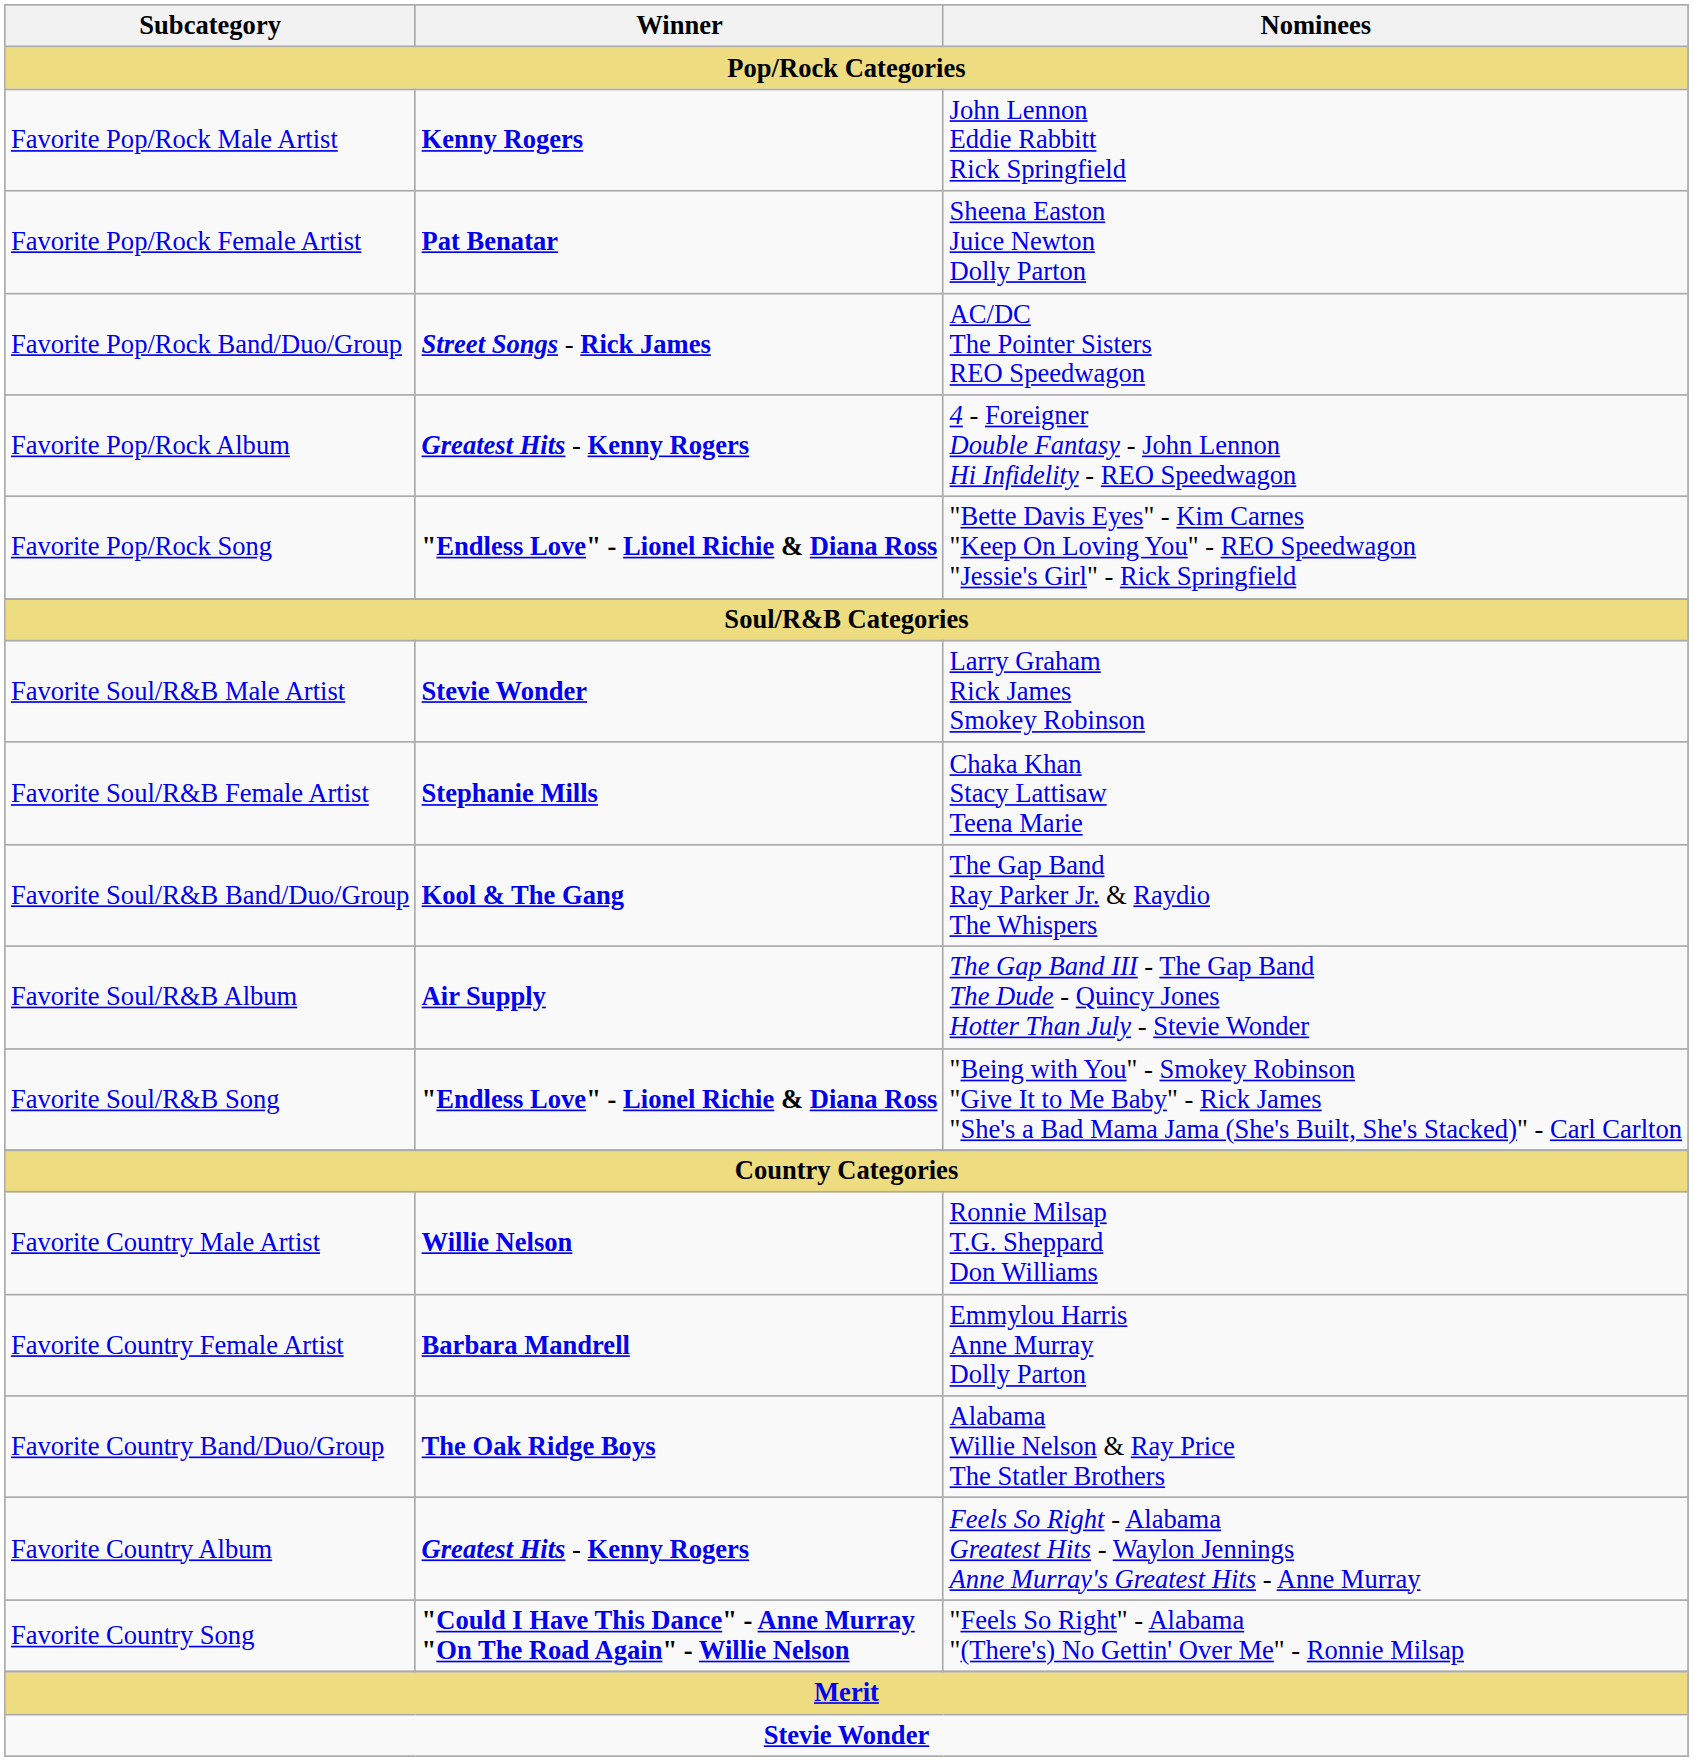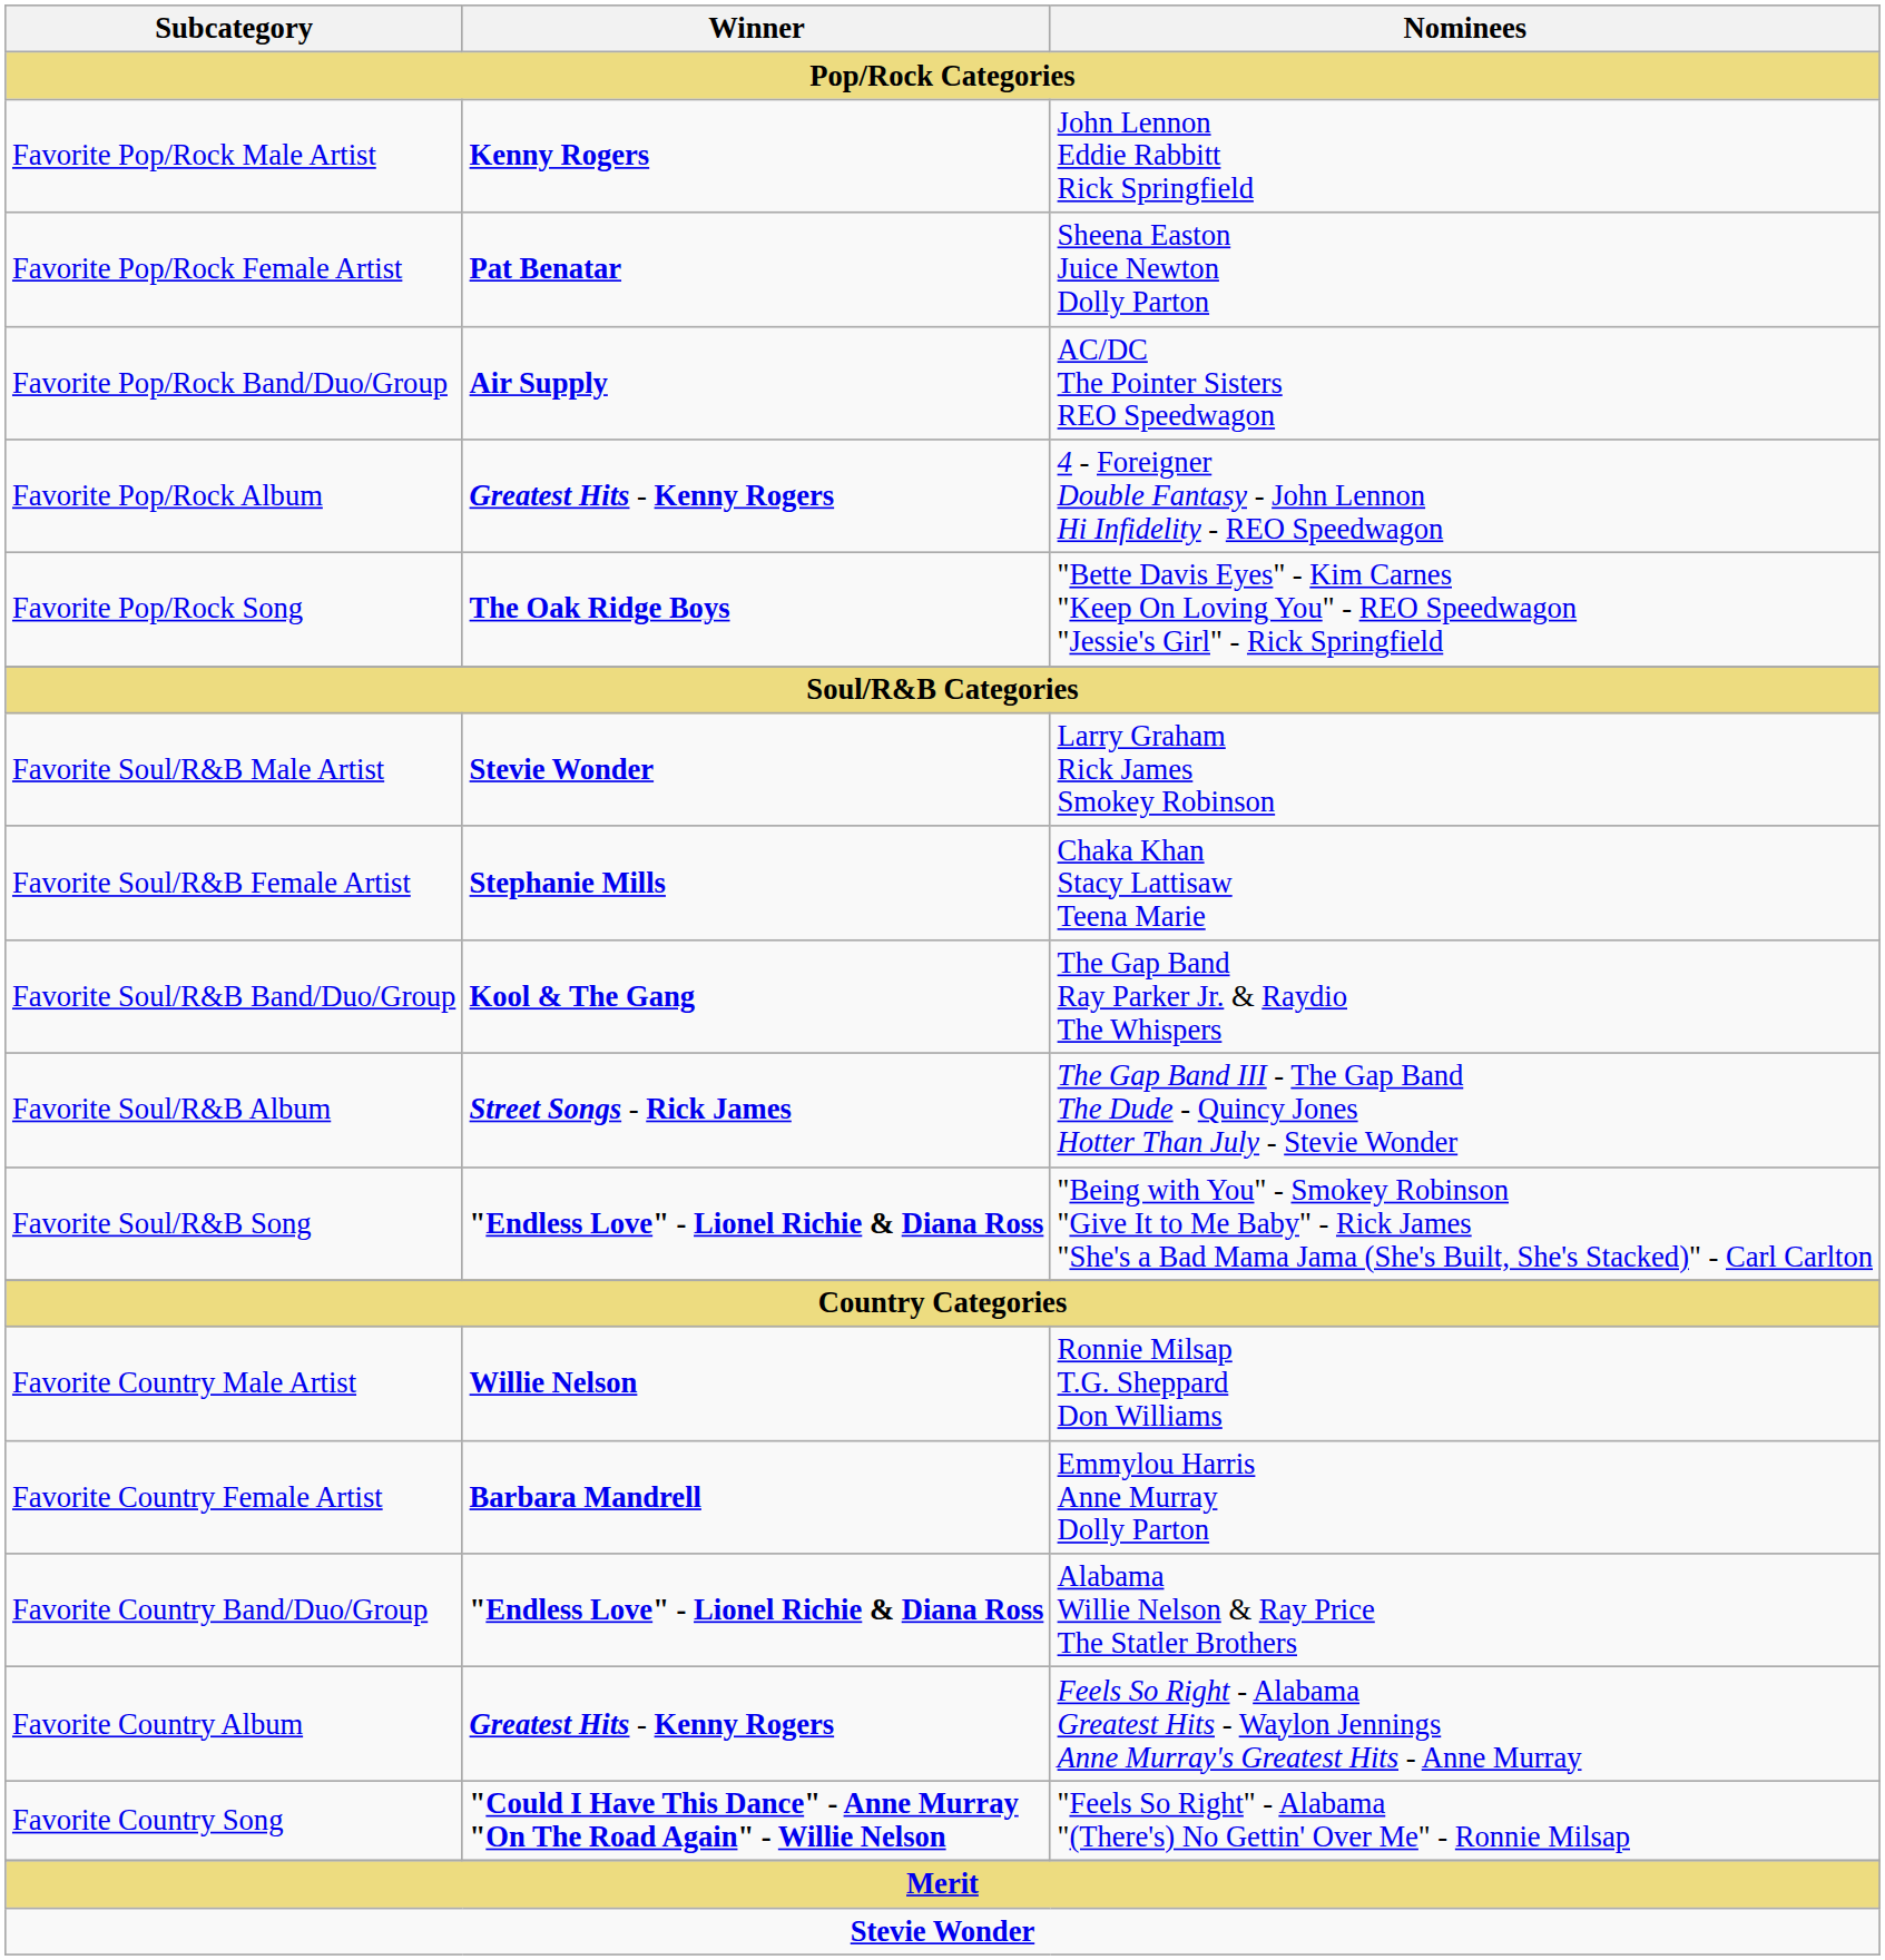Favorite Pop/Rock Band/Duo/Group | Winner: Street Songs - Rick James -> Air Supply
Favorite Pop/Rock Song | Winner: "Endless Love" - Lionel Richie & Diana Ross -> The Oak Ridge Boys
Favorite Soul/R&B Album | Winner: Air Supply -> Street Songs - Rick James
Favorite Country Band/Duo/Group | Winner: The Oak Ridge Boys -> "Endless Love" - Lionel Richie & Diana Ross
